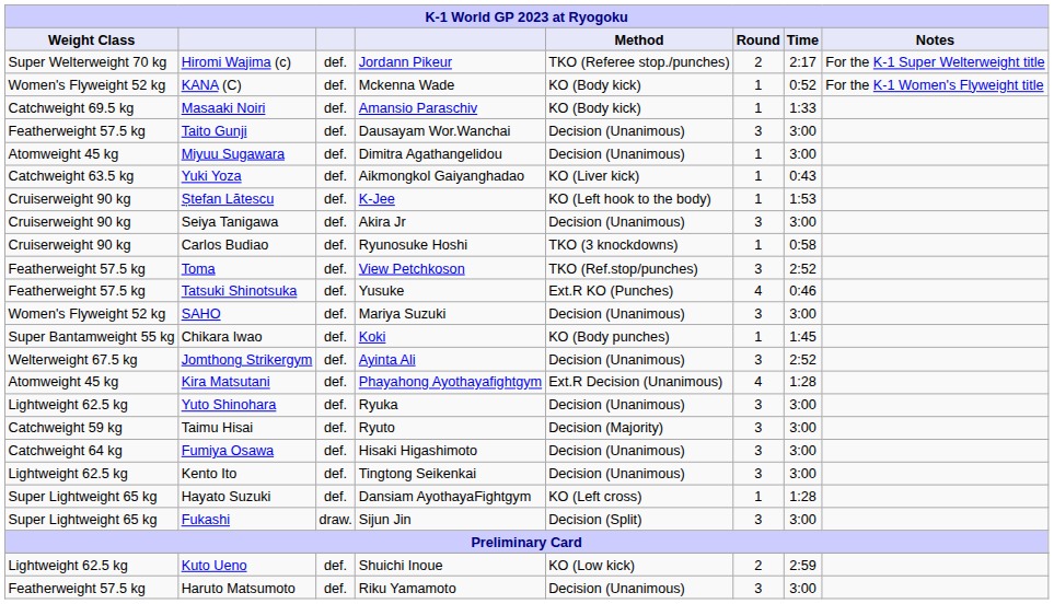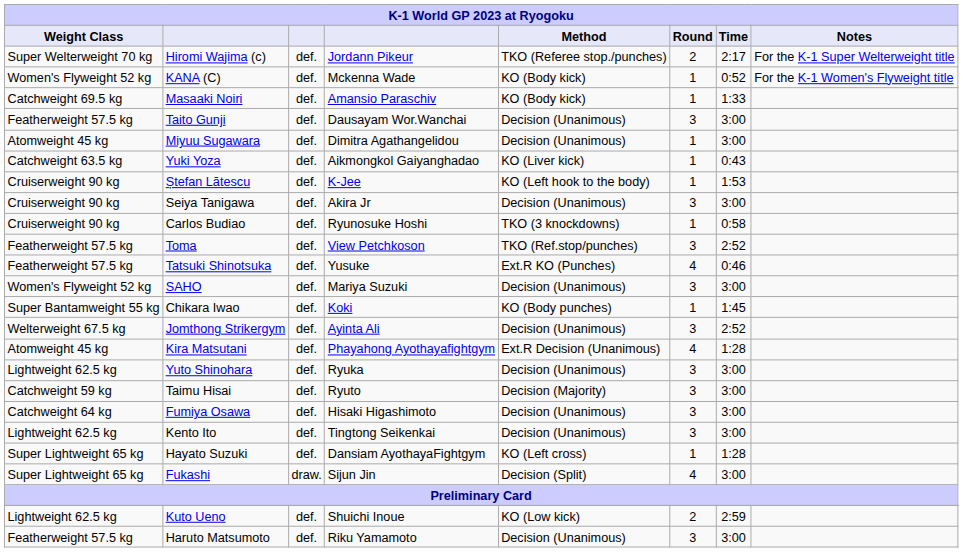Fukashi | Round: 3 -> 4
